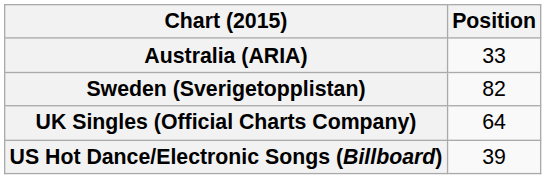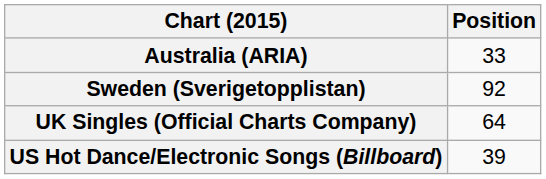Sweden (Sverigetopplistan) | Position: 82 -> 92
